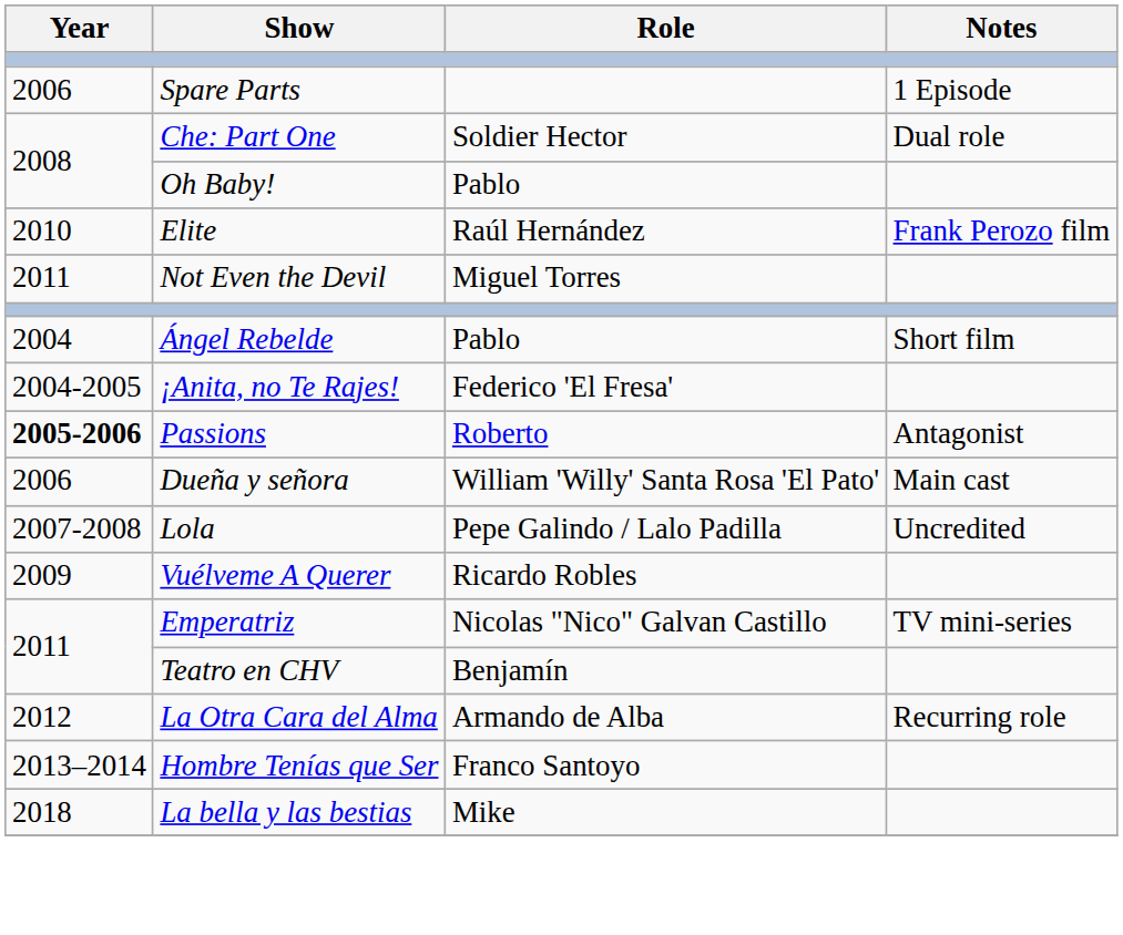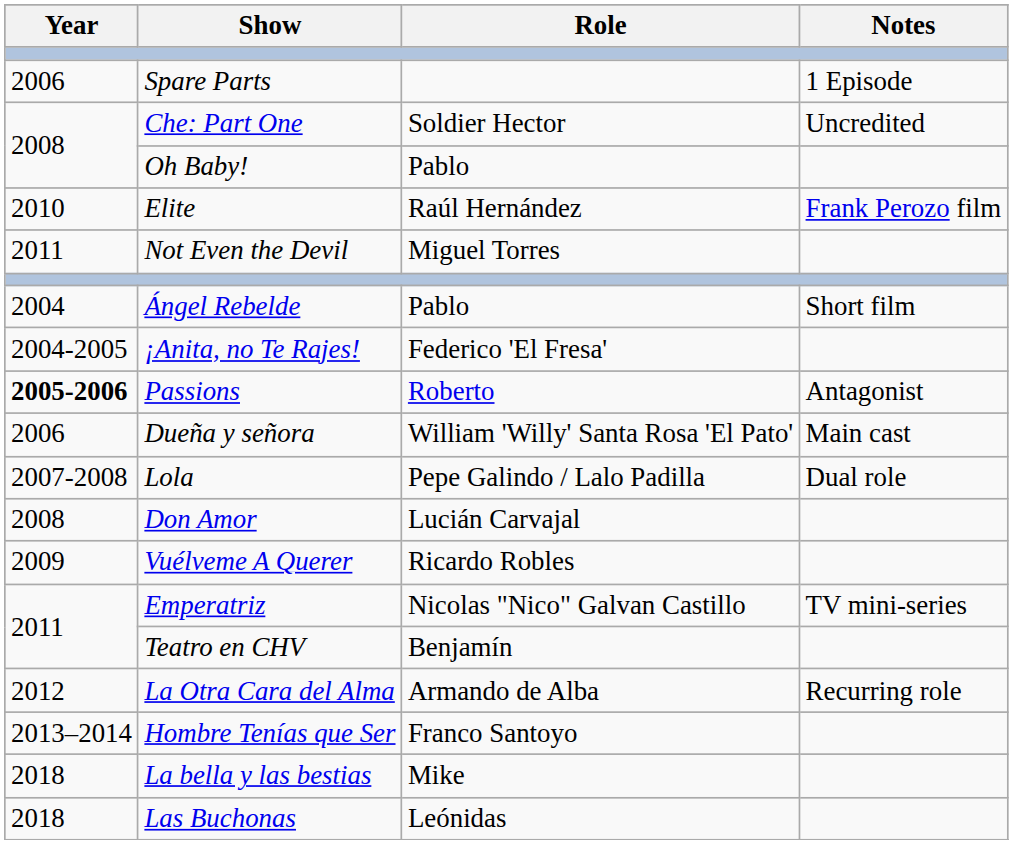Che: Part One | Notes: Dual role -> Uncredited
Lola | Notes: Uncredited -> Dual role
+ row: 2008 | Don Amor | Lucián Carvajal
+ row: 2018 | Las Buchonas | Leónidas
